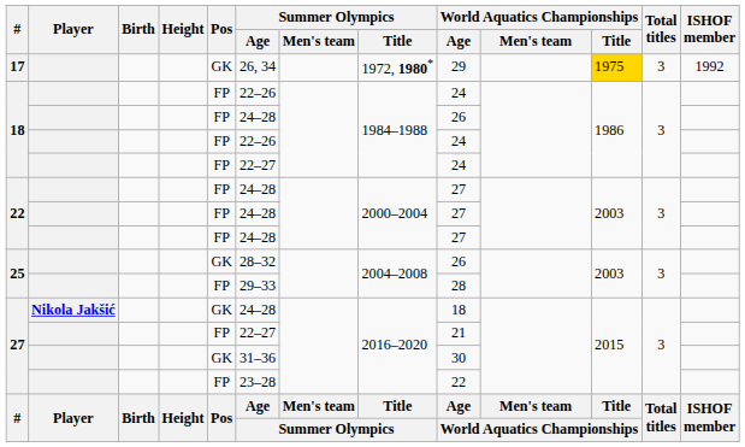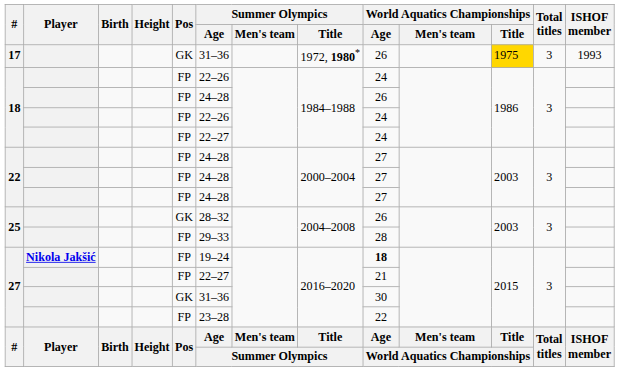17 | Summer Olympics / Age: 26, 34 -> 31–36
17 | World Aquatics Championships / Age: 29 -> 26
17 | ISHOF member: 1992 -> 1993
27 / Nikola Jakšić | Pos: GK -> FP
27 / Nikola Jakšić | Summer Olympics / Age: 24–28 -> 19–24
27 / Nikola Jakšić | World Aquatics Championships / Age: normal -> bold
